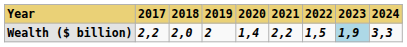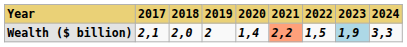Wealth ($ billion) | 2017: 2,2 -> 2,1
Wealth ($ billion) | 2021: no background -> lightsalmon background
